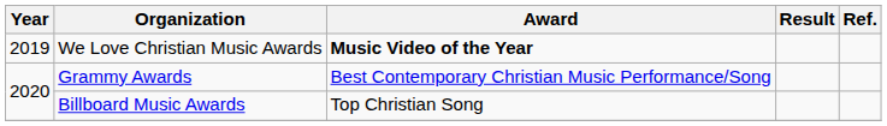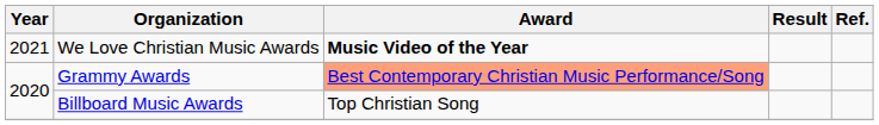We Love Christian Music Awards | Year: 2019 -> 2021
Grammy Awards | Award: no background -> lightsalmon background
